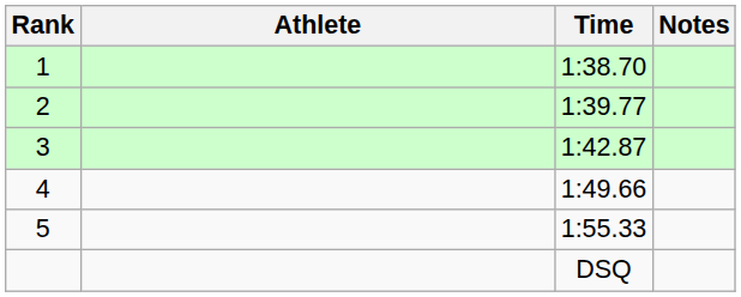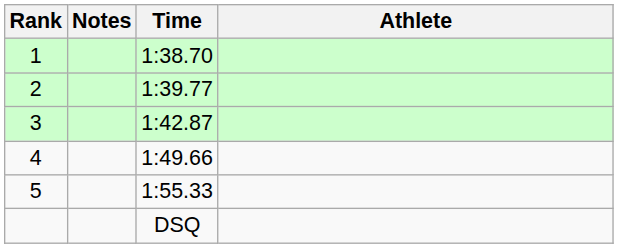columns swapped: Athlete <-> Notes
